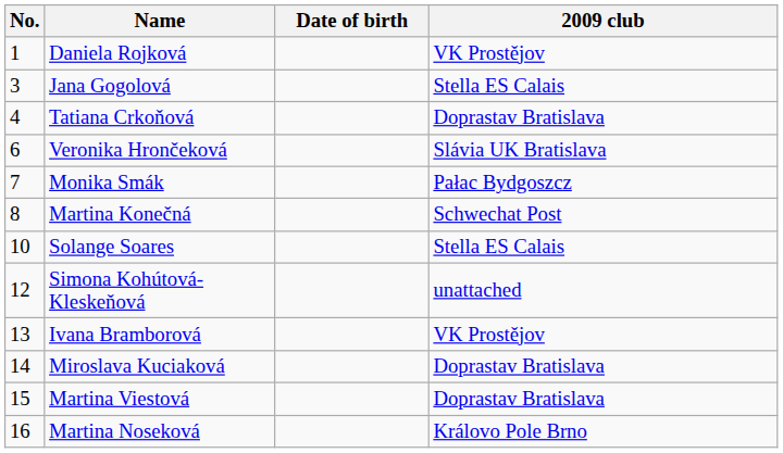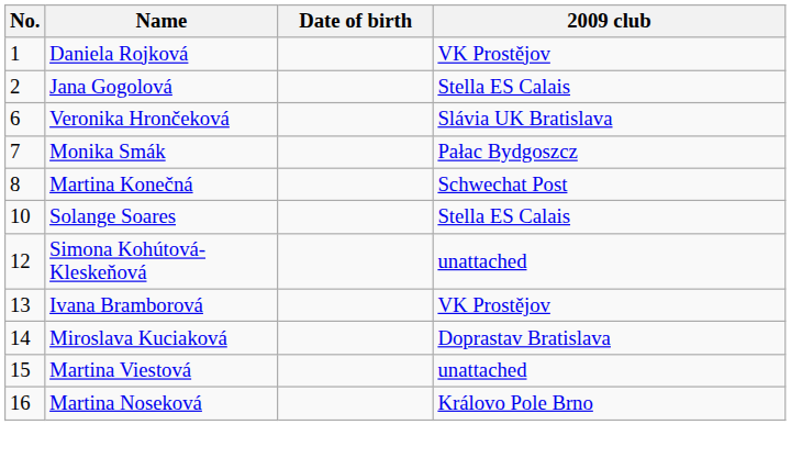Jana Gogolová | No.: 3 -> 2
- row: 4 | Tatiana Crkoňová | Doprastav Bratislava
Martina Viestová | 2009 club: Doprastav Bratislava -> unattached
